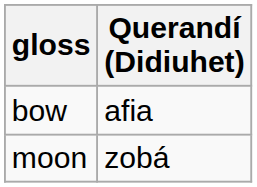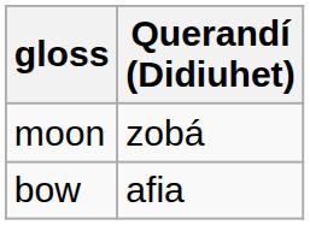rows swapped: moon <-> bow
